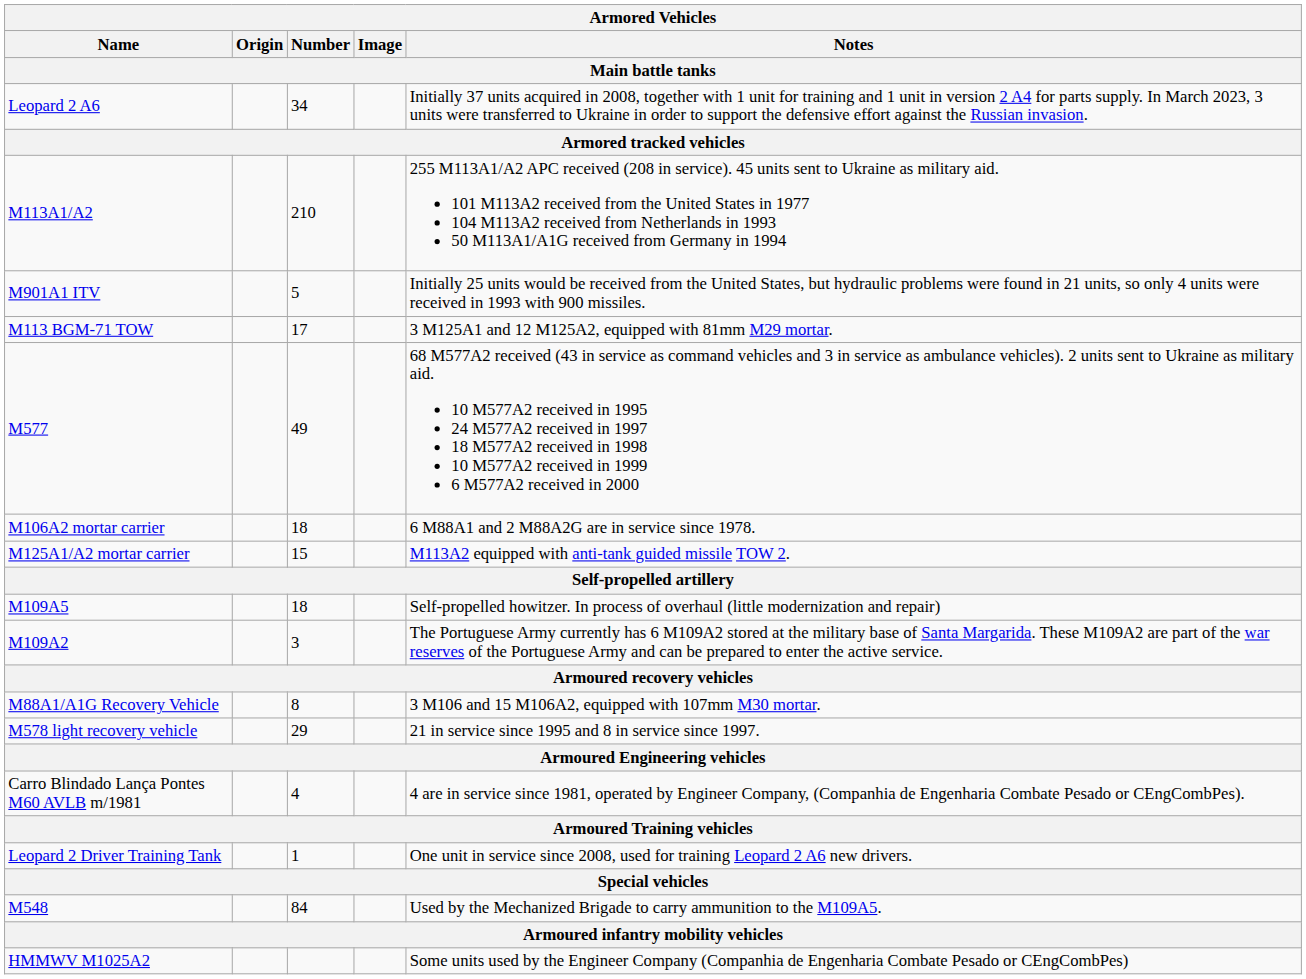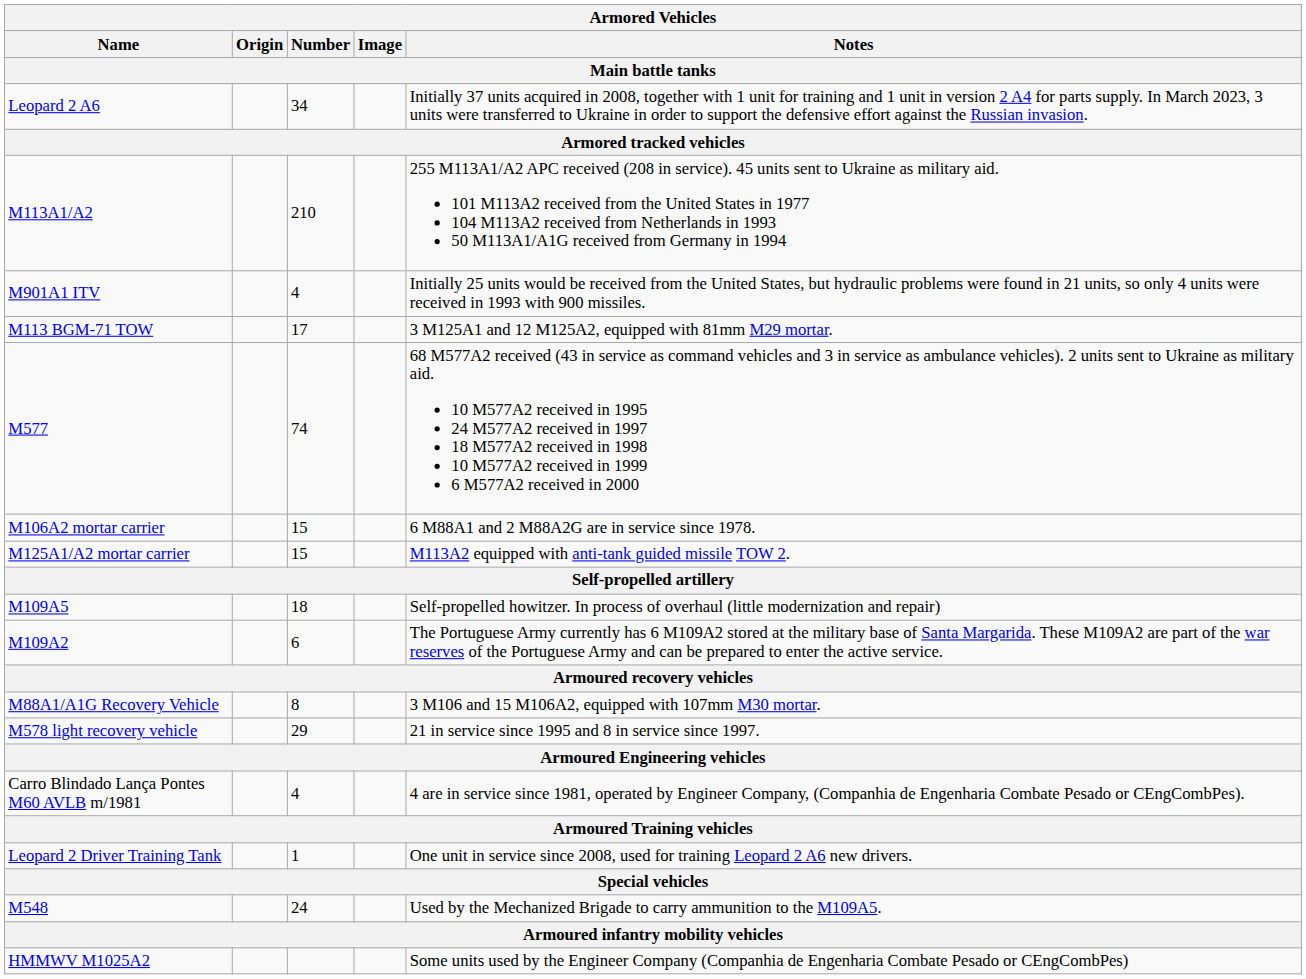M901A1 ITV | Number: 5 -> 4
M577 | Number: 49 -> 74
M106A2 mortar carrier | Number: 18 -> 15
M109A2 | Number: 3 -> 6
M548 | Number: 84 -> 24
